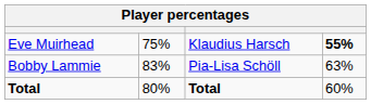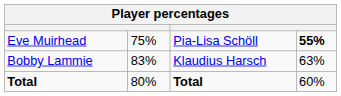Eve Muirhead | column 3: Klaudius Harsch -> Pia-Lisa Schöll
Bobby Lammie | column 3: Pia-Lisa Schöll -> Klaudius Harsch
